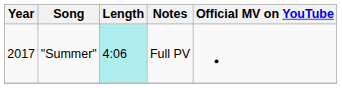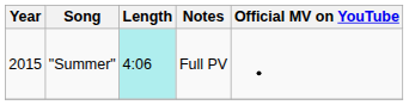"Summer" | Year: 2017 -> 2015
